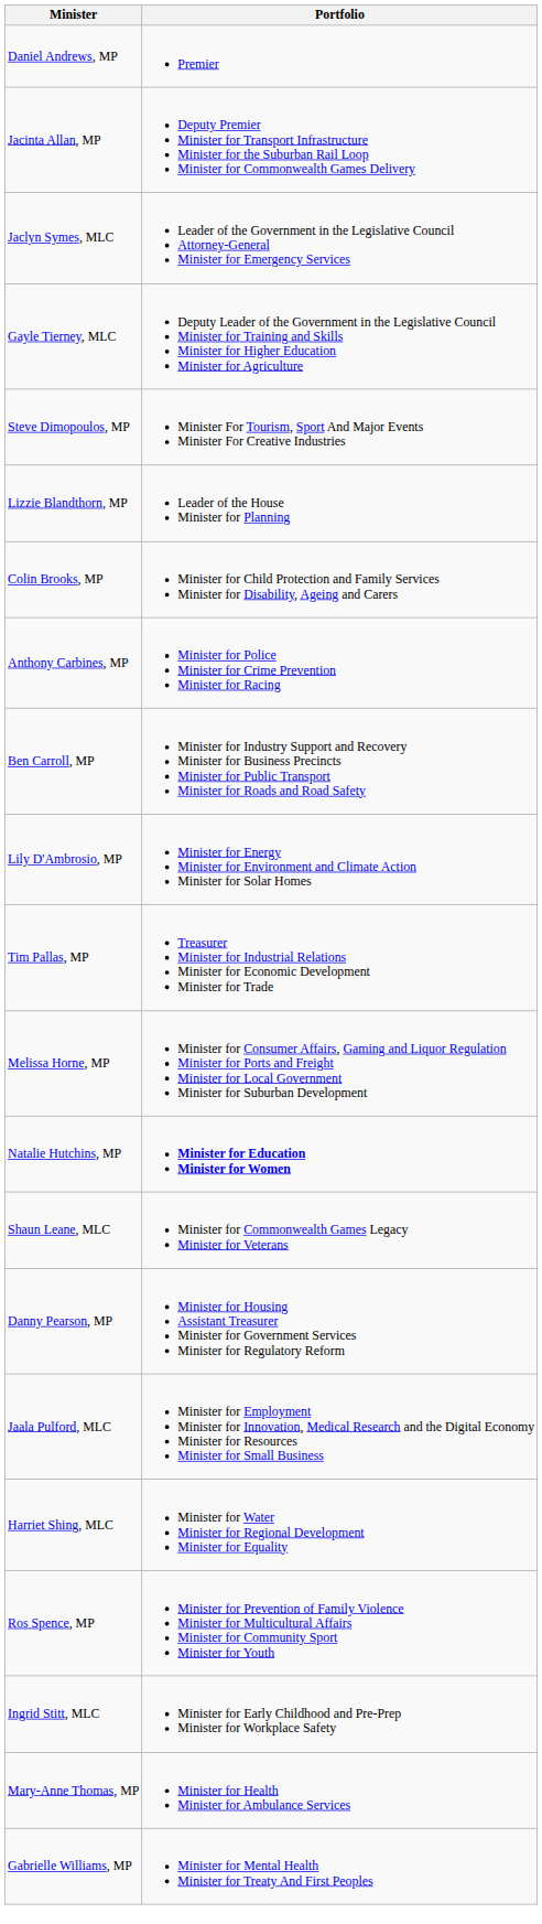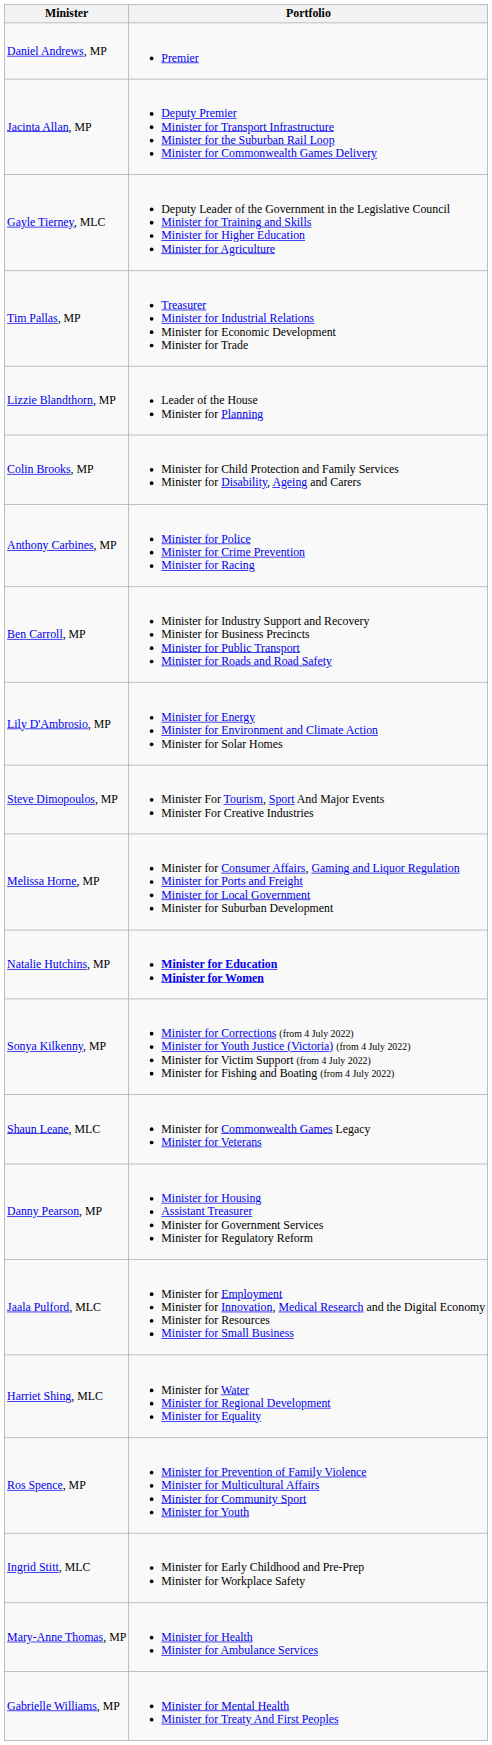- row: Jaclyn Symes, MLC | Leader of the Government in the Legislative Council Attorney-General Minister for Emergency Services
rows swapped: Tim Pallas, MP <-> Steve Dimopoulos, MP
+ row: Sonya Kilkenny, MP | Minister for Corrections (from 4 July 2022) Minister for Youth Justice (Victoria) (from 4 July 2022) Minister for Victim Support (from 4 July 2022) Minister for Fishing and Boating (from 4 July 2022)
